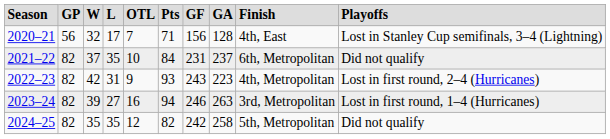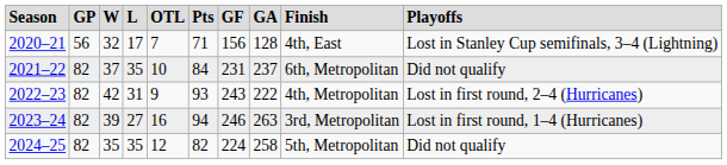2022–23 | column 8: 223 -> 222
2024–25 | column 7: 242 -> 224
